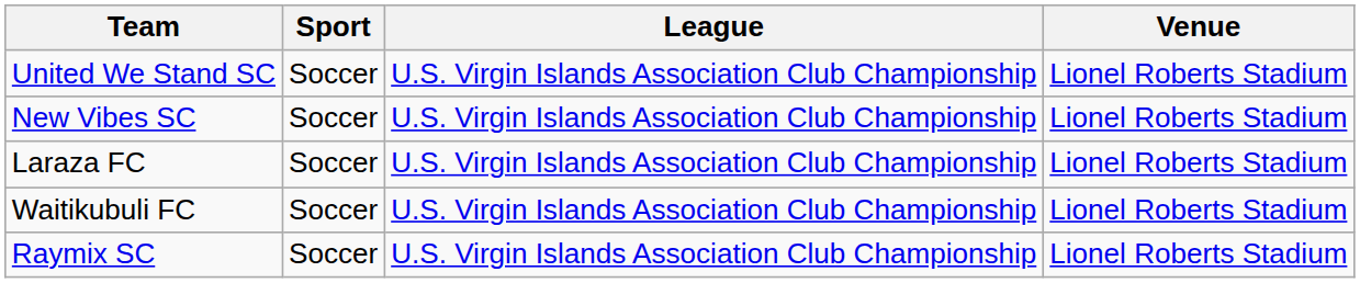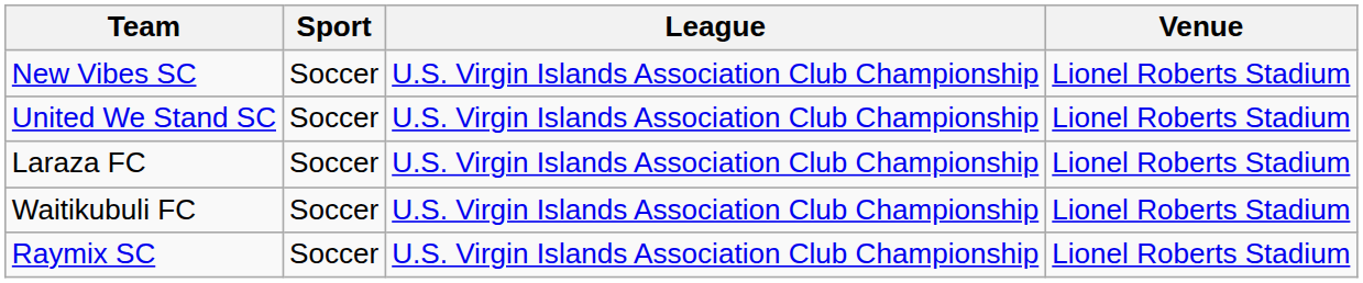rows swapped: New Vibes SC <-> United We Stand SC
